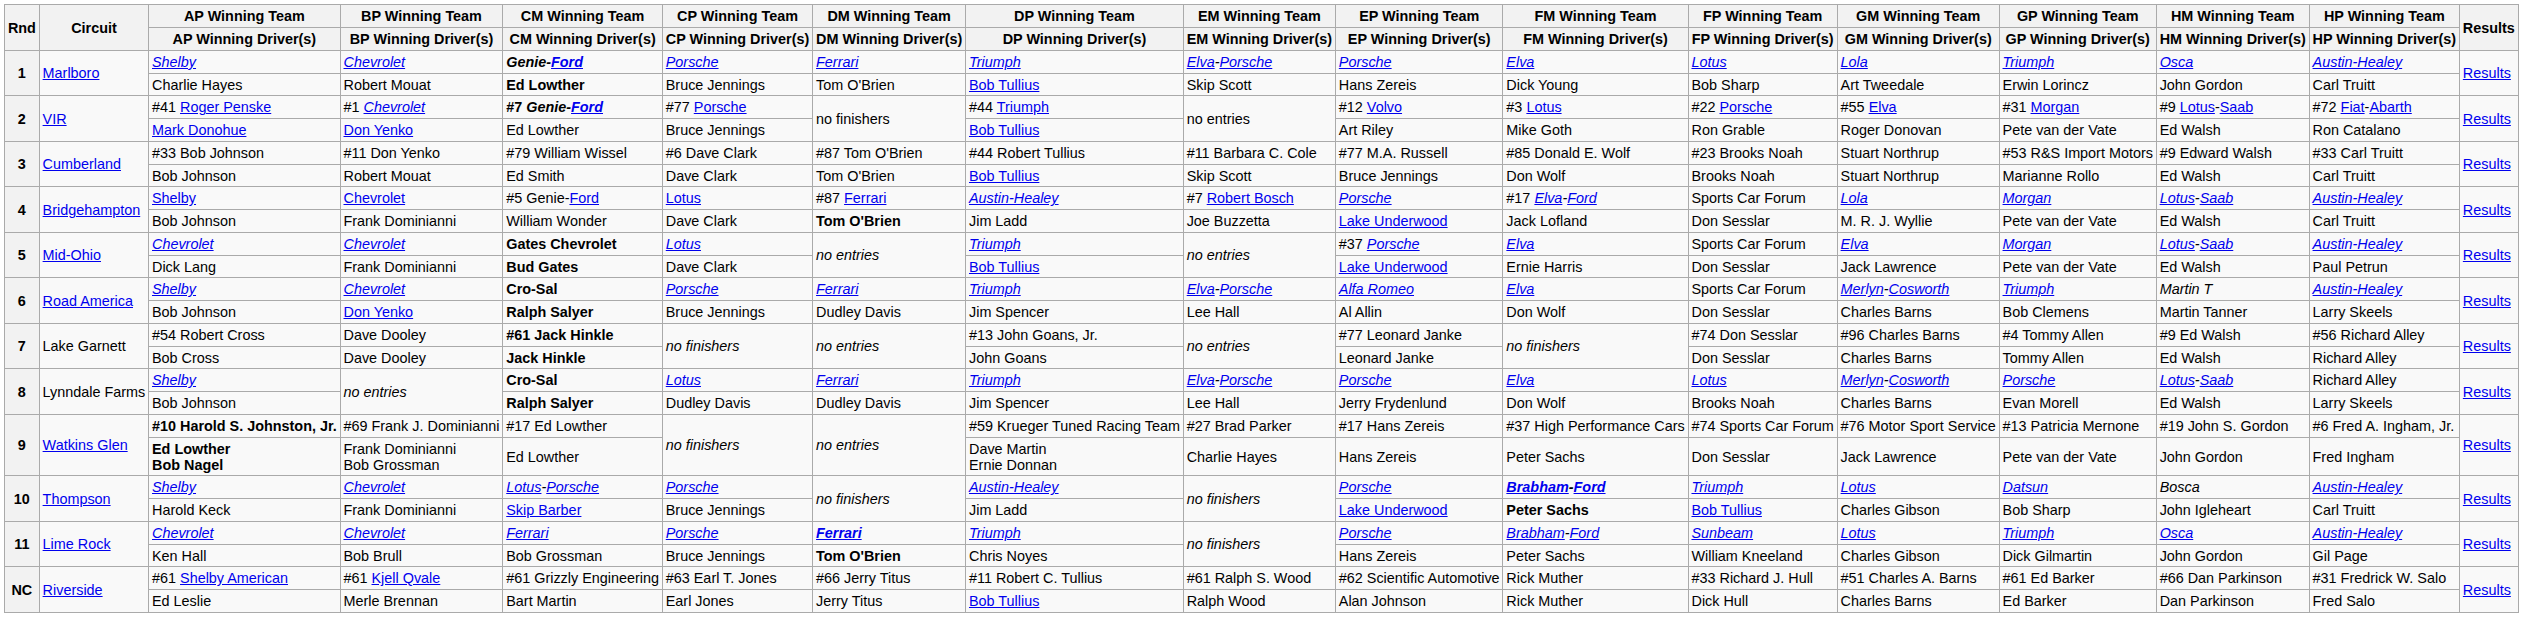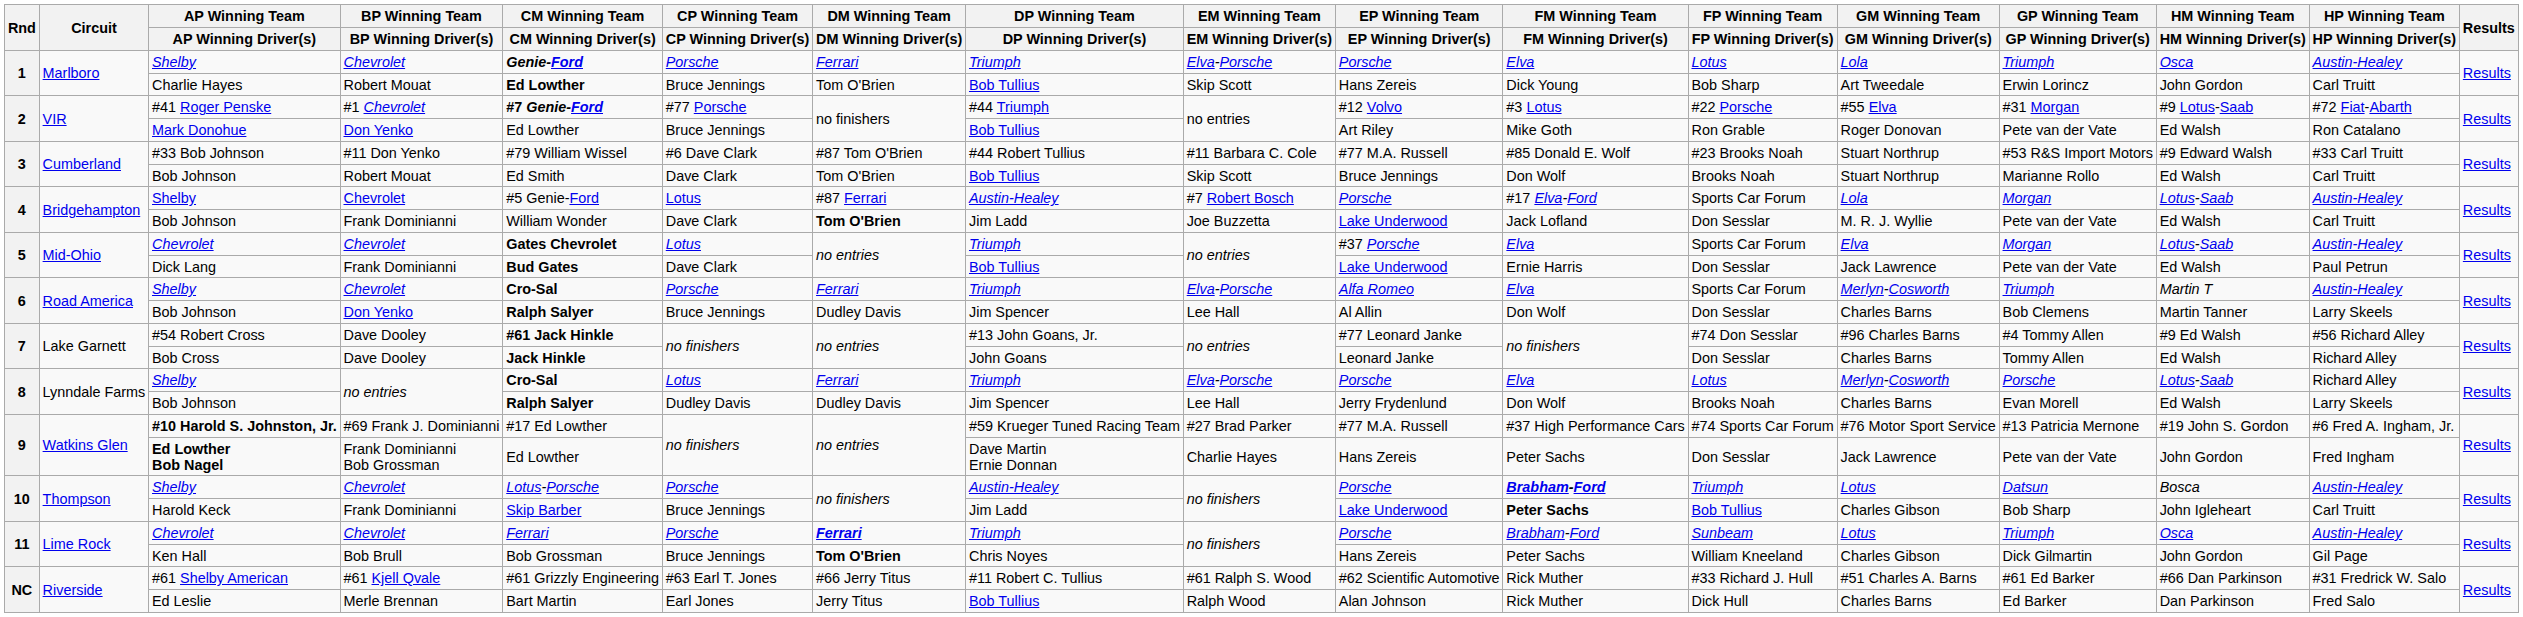#10 Harold S. Johnston, Jr. | EP Winning Team / EP Winning Driver(s): #17 Hans Zereis -> #77 M.A. Russell
